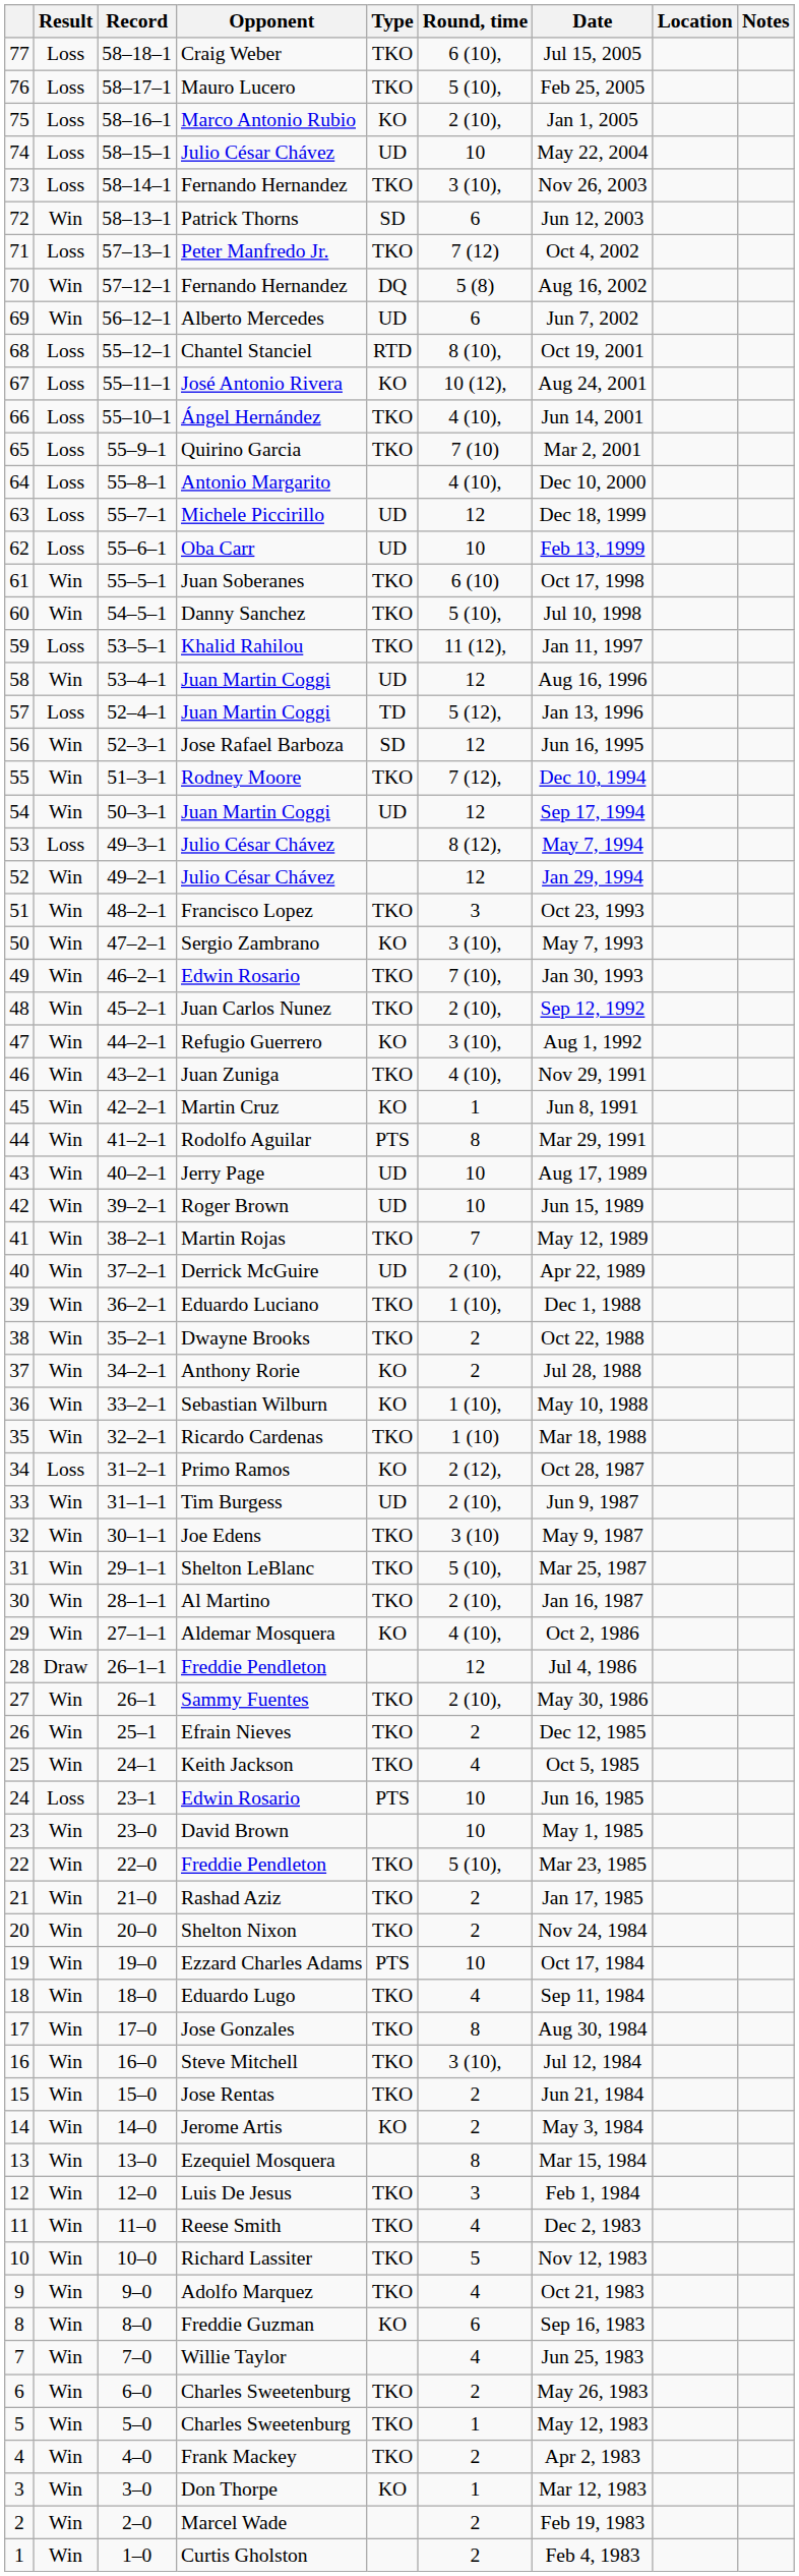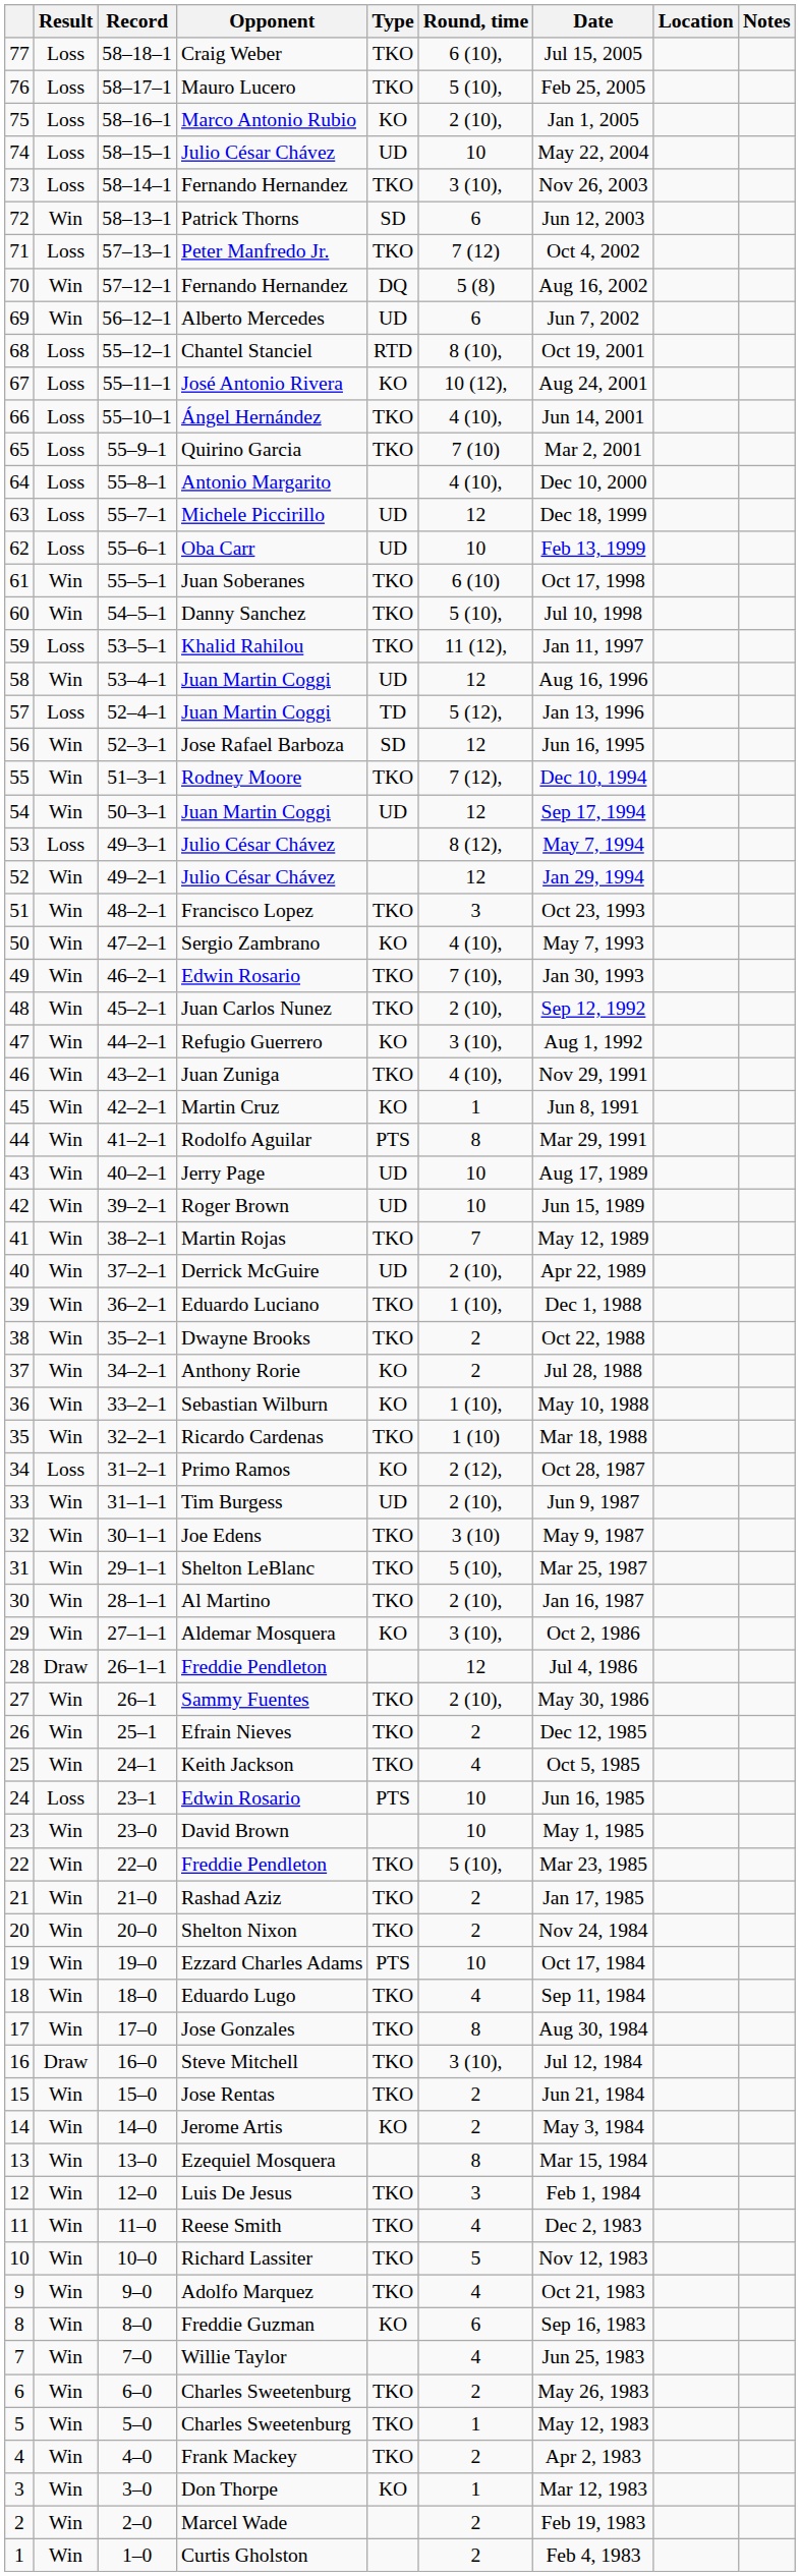50 | Round, time: 3 (10), -> 4 (10),
29 | Round, time: 4 (10), -> 3 (10),
16 | Result: Win -> Draw
